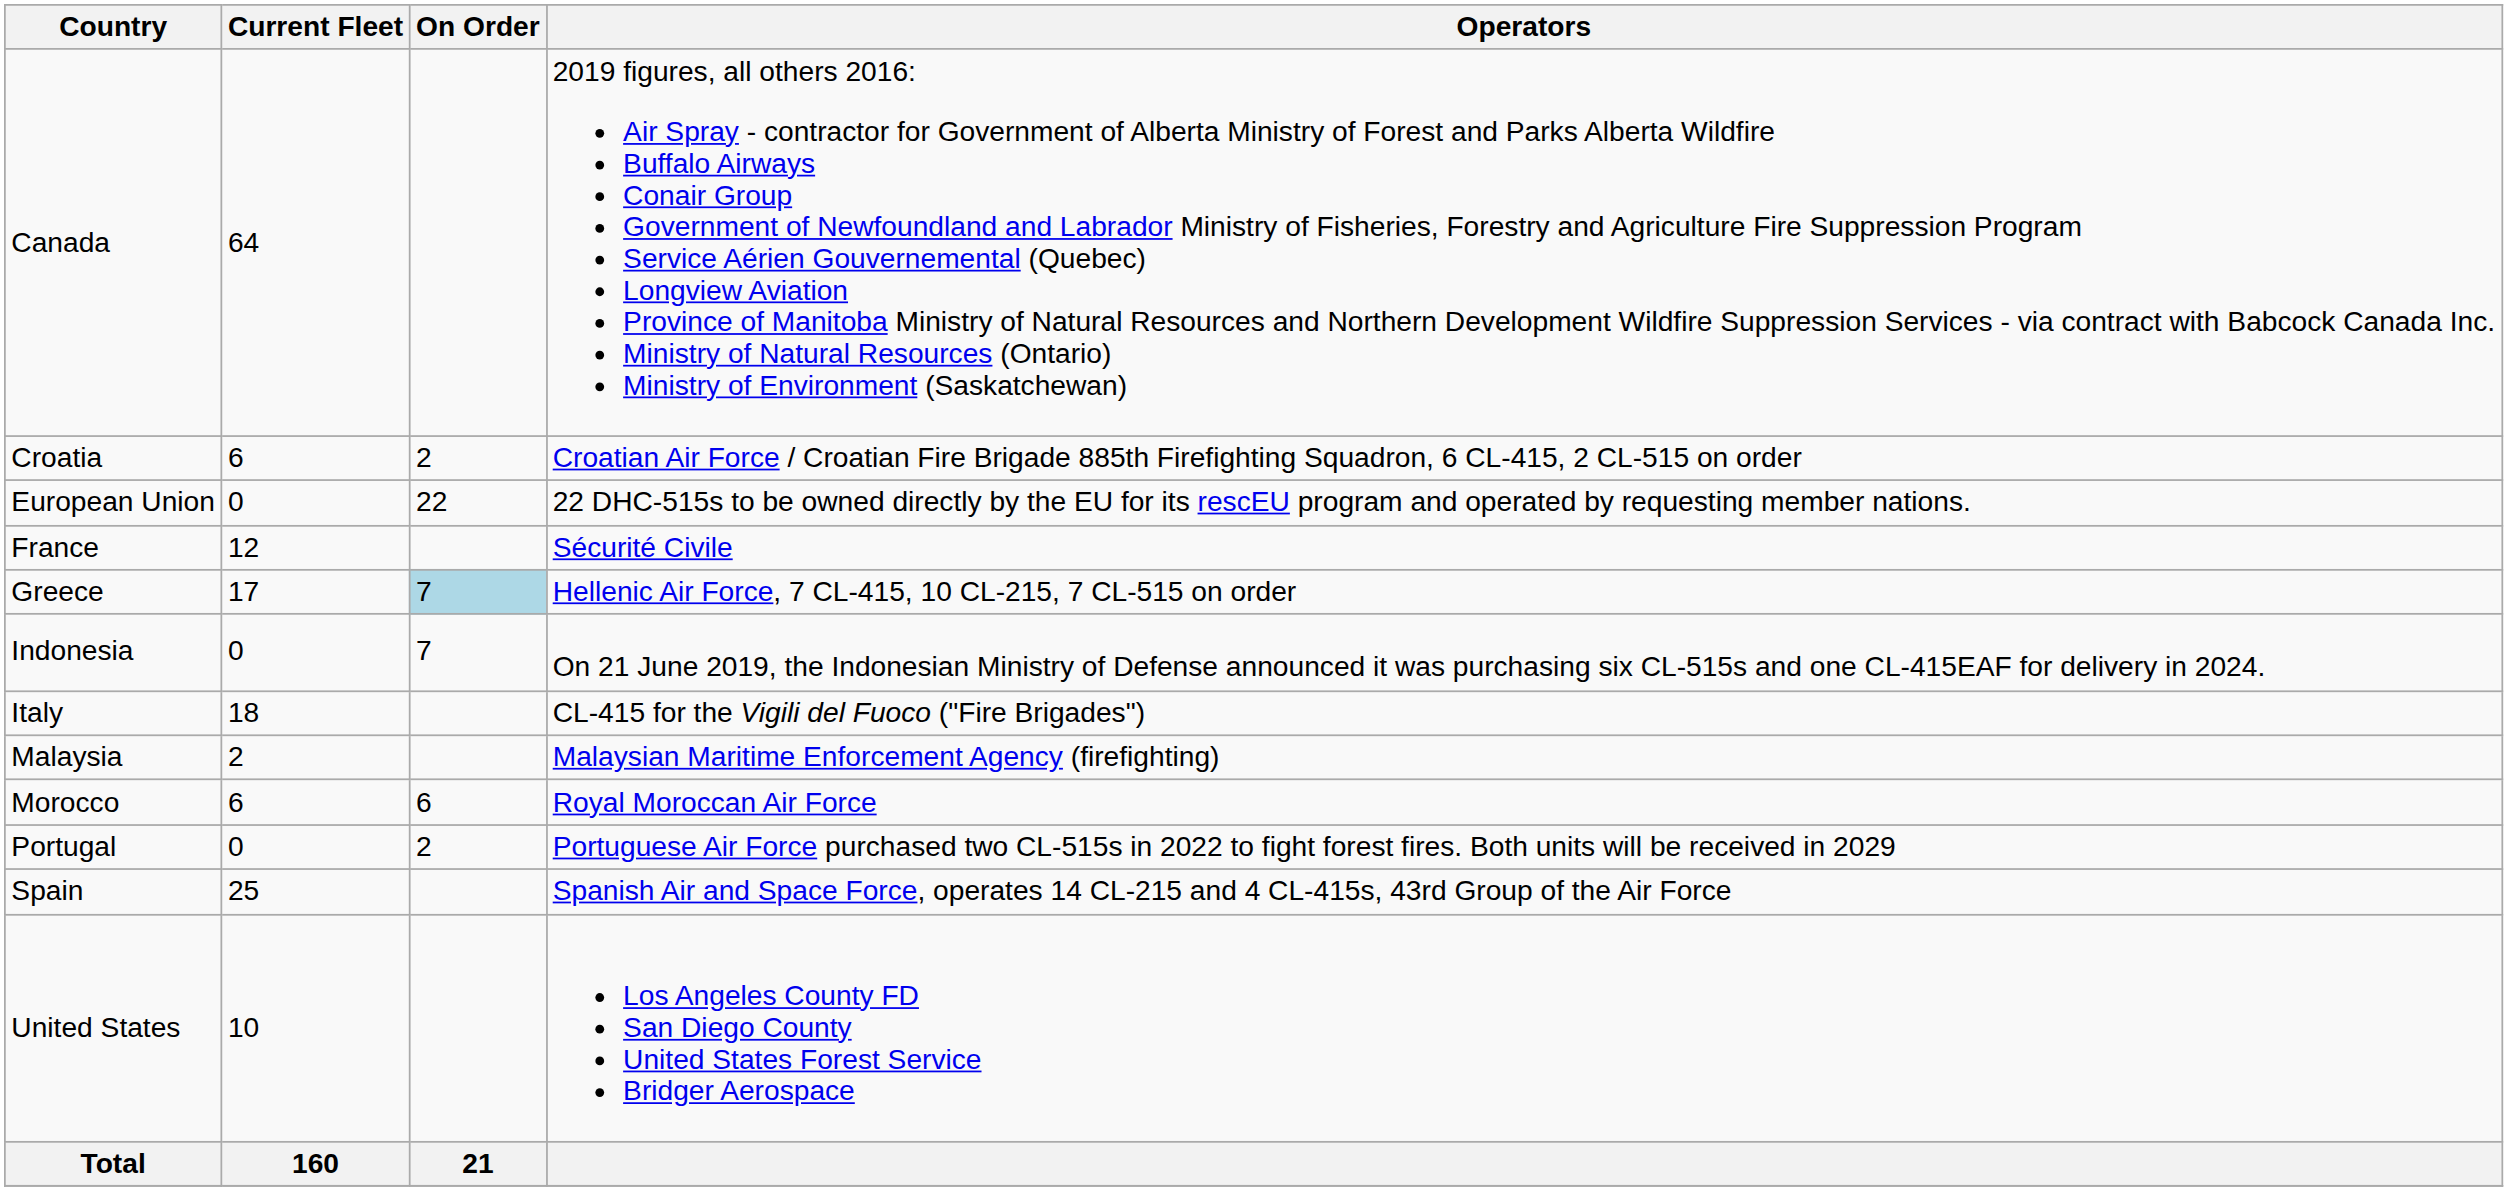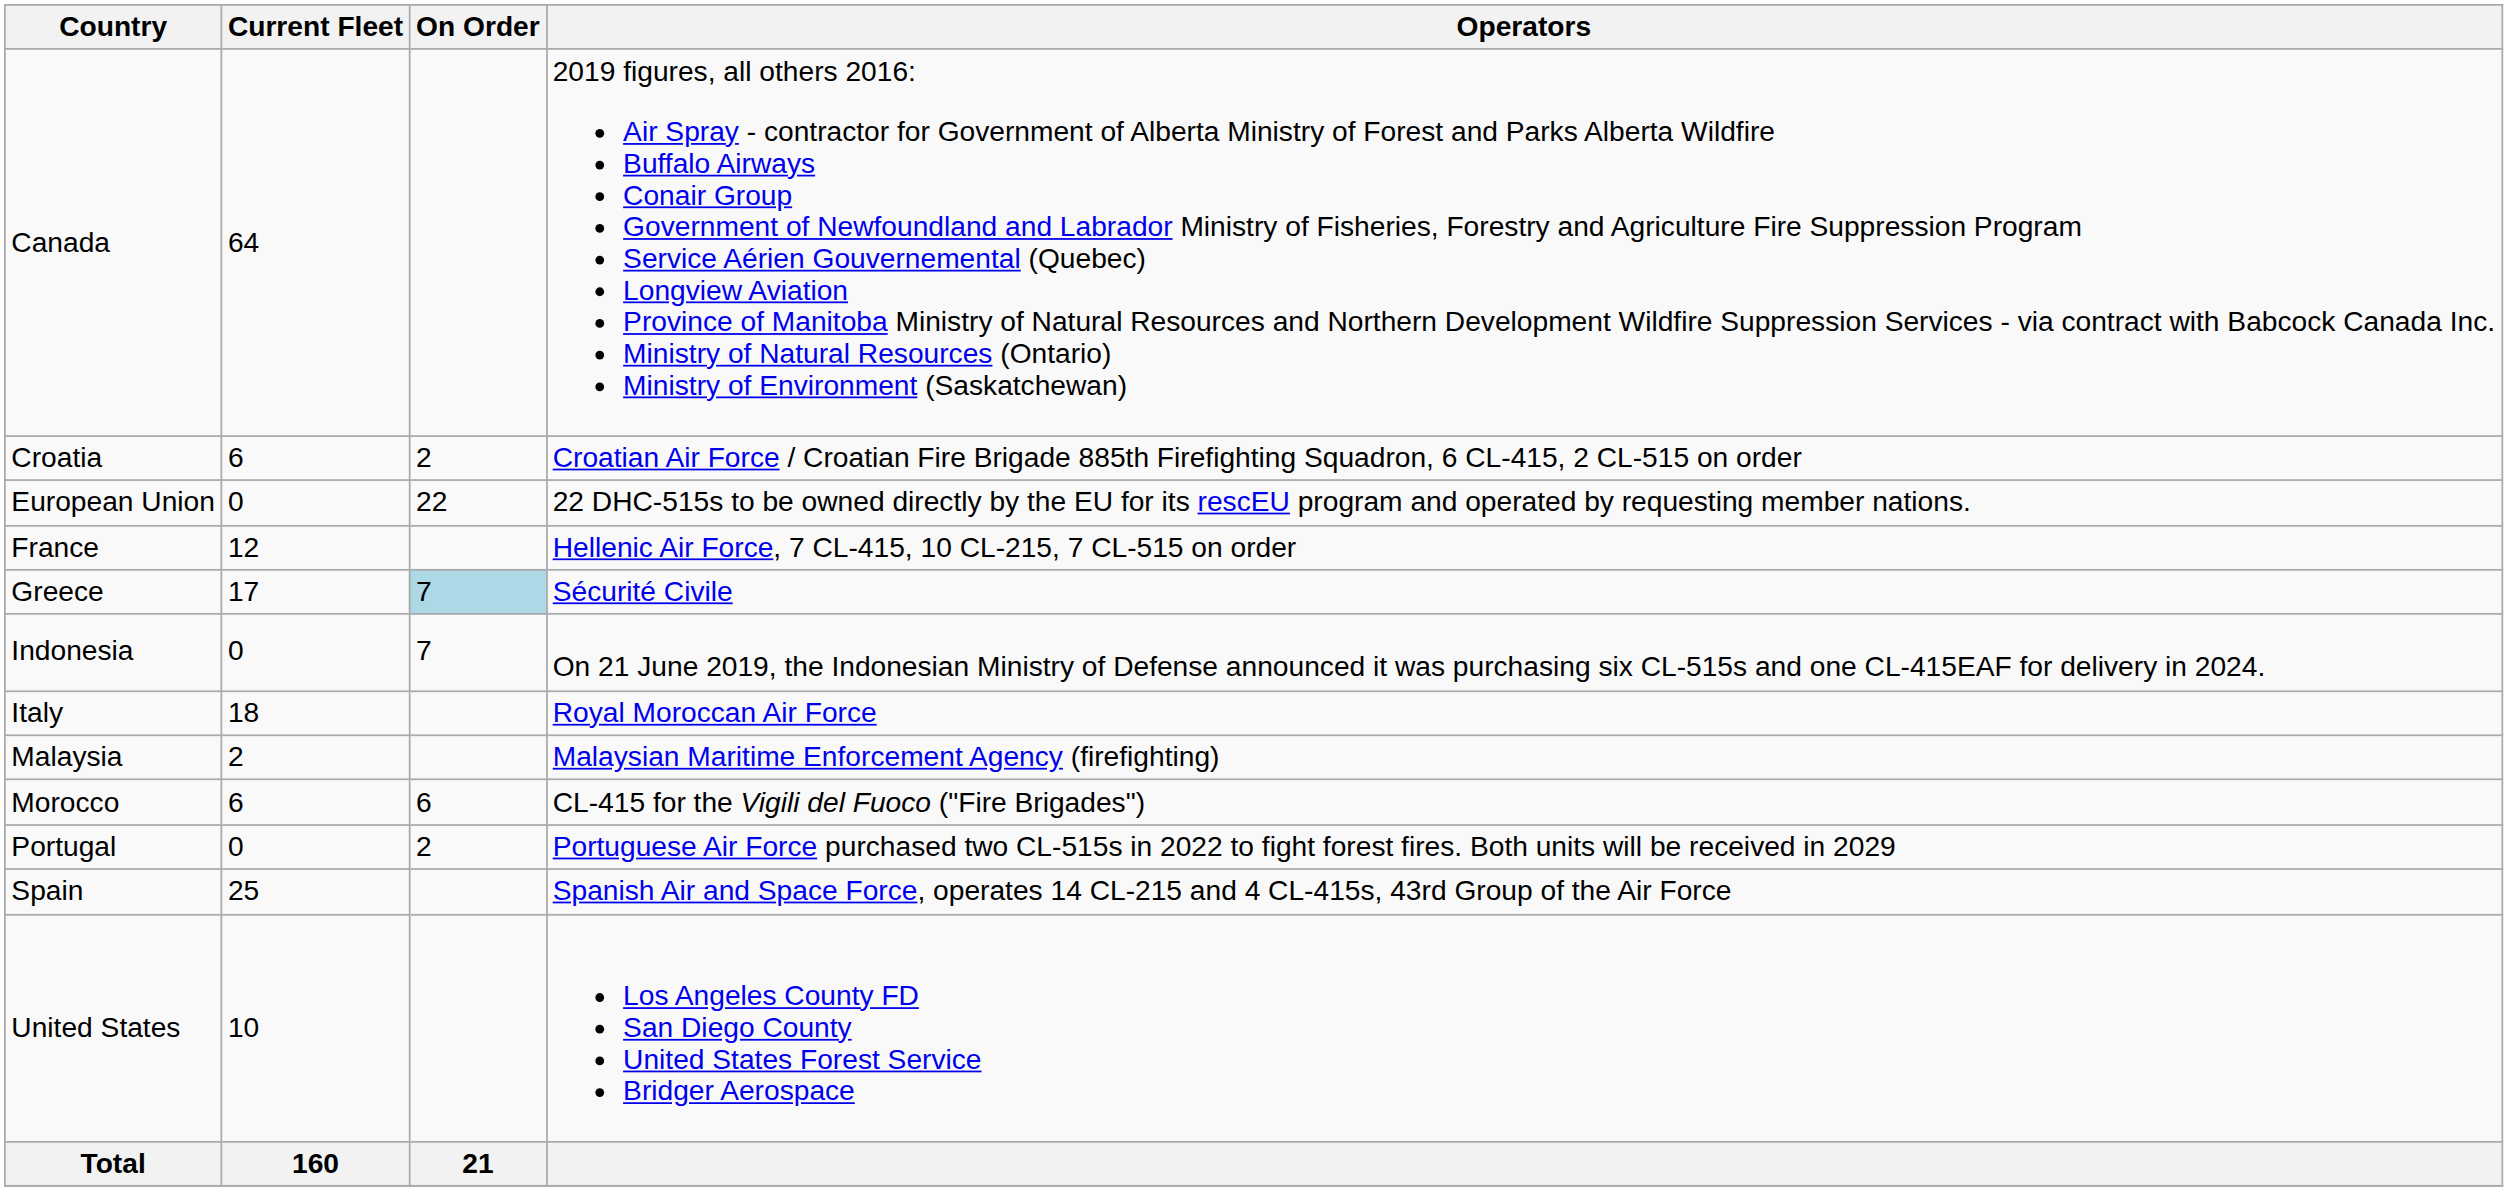France | Operators: Sécurité Civile -> Hellenic Air Force, 7 CL-415, 10 CL-215, 7 CL-515 on order
Greece | Operators: Hellenic Air Force, 7 CL-415, 10 CL-215, 7 CL-515 on order -> Sécurité Civile
Italy | Operators: CL-415 for the Vigili del Fuoco ("Fire Brigades") -> Royal Moroccan Air Force
Morocco | Operators: Royal Moroccan Air Force -> CL-415 for the Vigili del Fuoco ("Fire Brigades")
